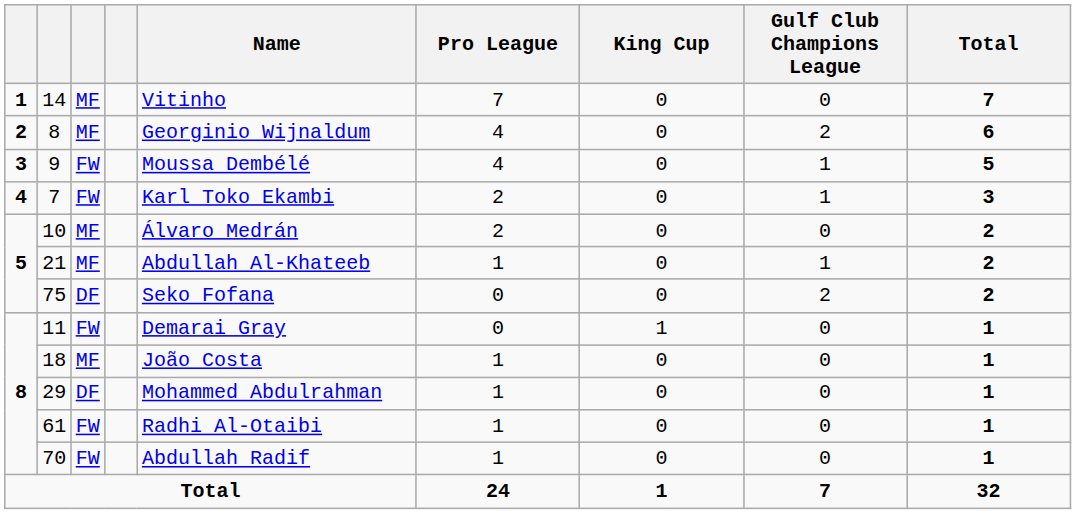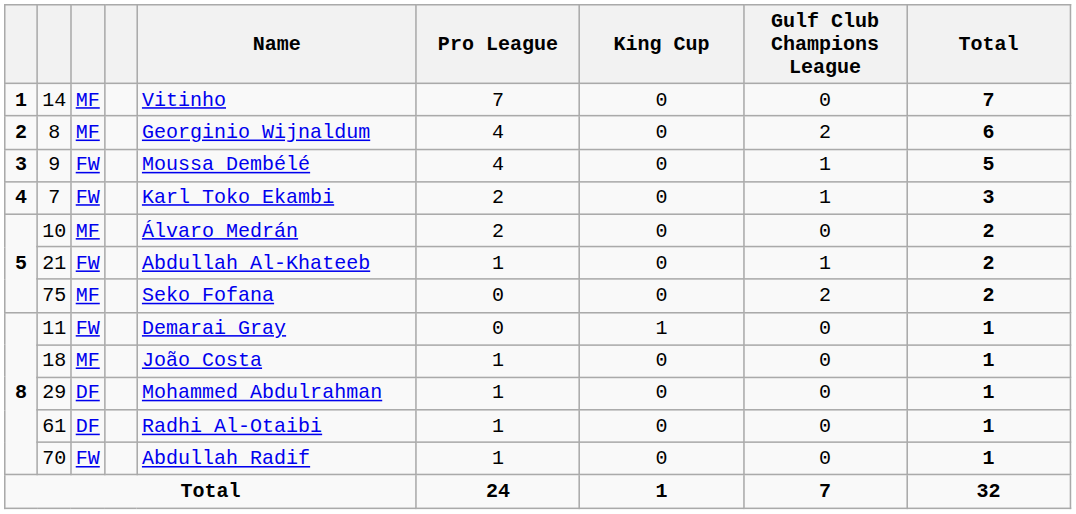21 | column 3: MF -> FW
75 | column 3: DF -> MF
61 | column 3: FW -> DF
